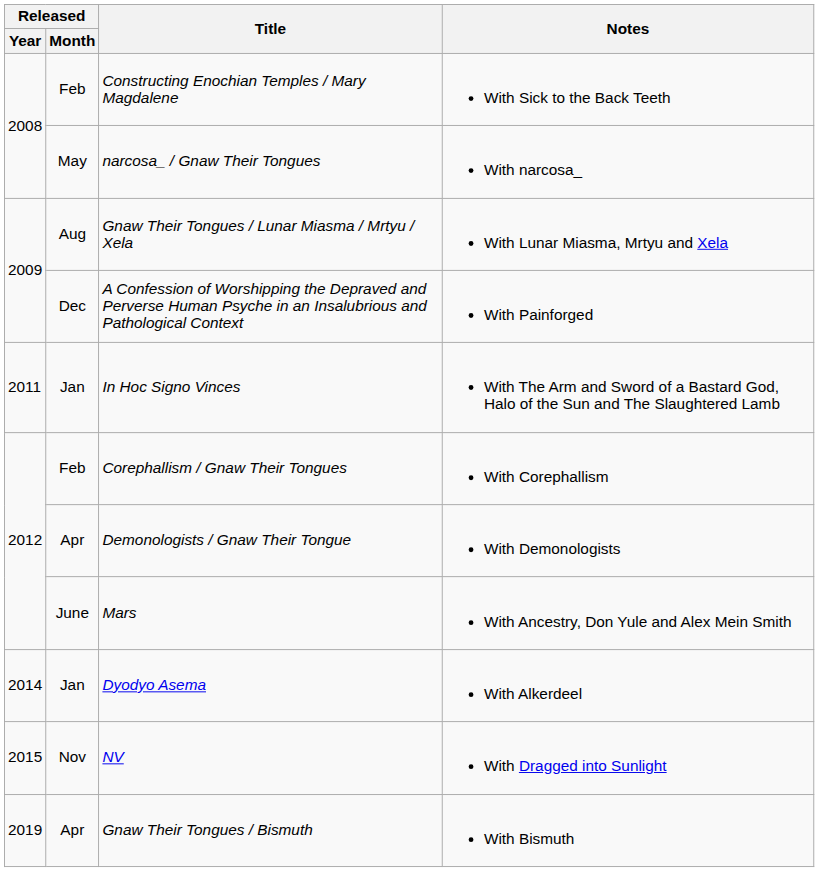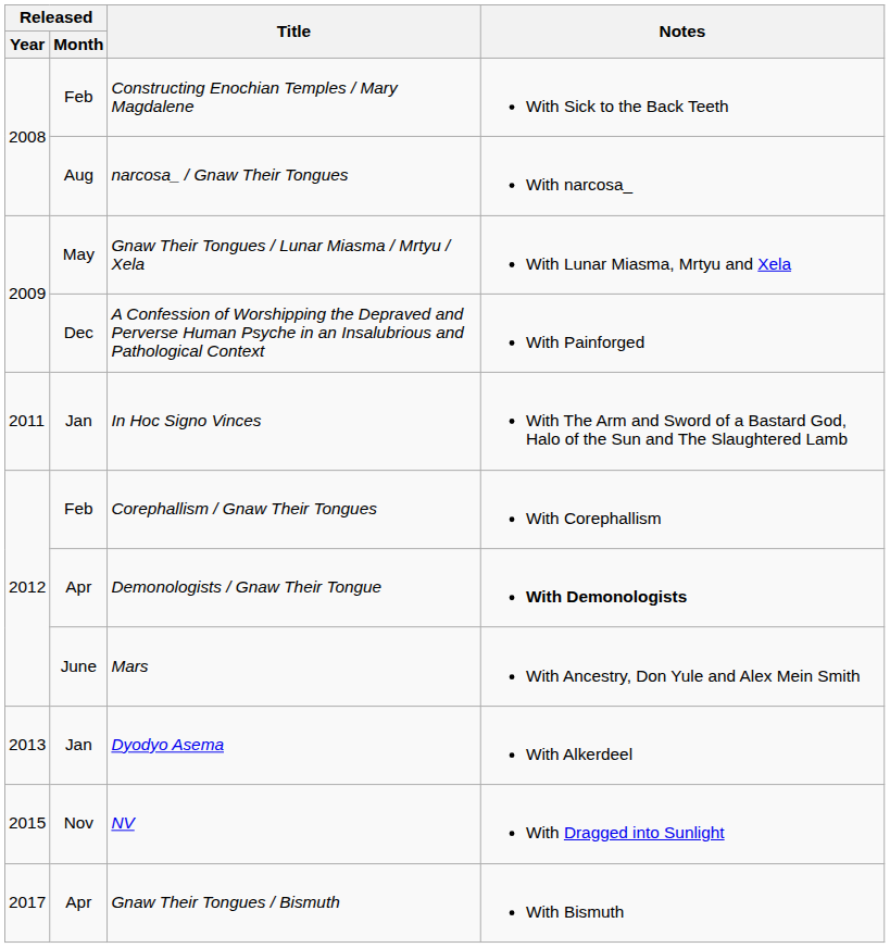narcosa_ / Gnaw Their Tongues | Released / Month: May -> Aug
Gnaw Their Tongues / Lunar Miasma / Mrtyu / Xela | Released / Month: Aug -> May
Demonologists / Gnaw Their Tongue | Notes: normal -> bold
Dyodyo Asema | Released / Year: 2014 -> 2013
Gnaw Their Tongues / Bismuth | Released / Year: 2019 -> 2017
